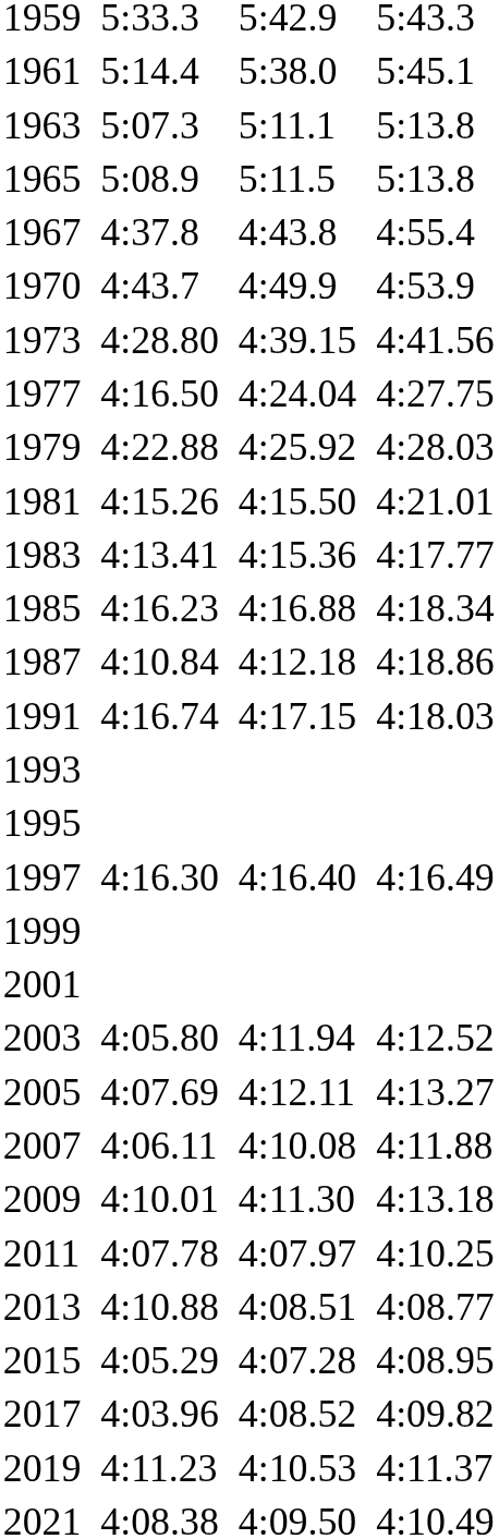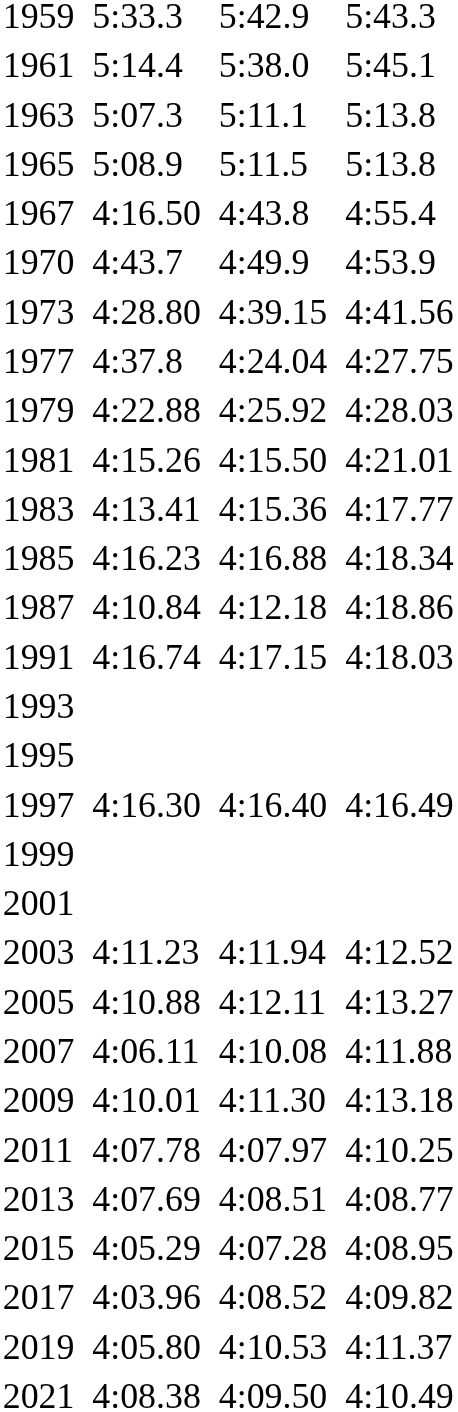1967 | column 3: 4:37.8 -> 4:16.50
1977 | column 3: 4:16.50 -> 4:37.8
2003 | column 3: 4:05.80 -> 4:11.23
2005 | column 3: 4:07.69 -> 4:10.88
2013 | column 3: 4:10.88 -> 4:07.69
2019 | column 3: 4:11.23 -> 4:05.80
